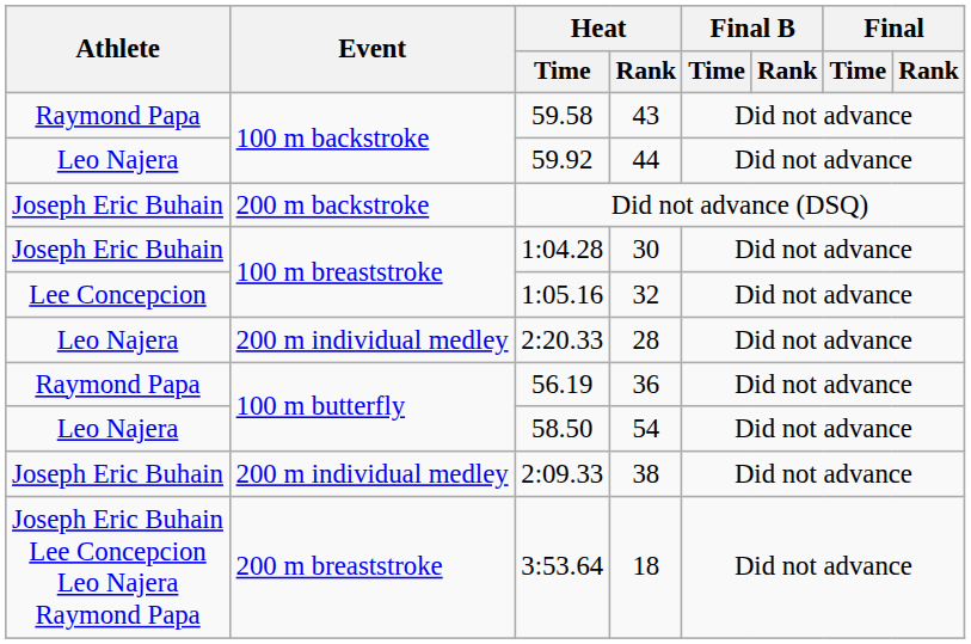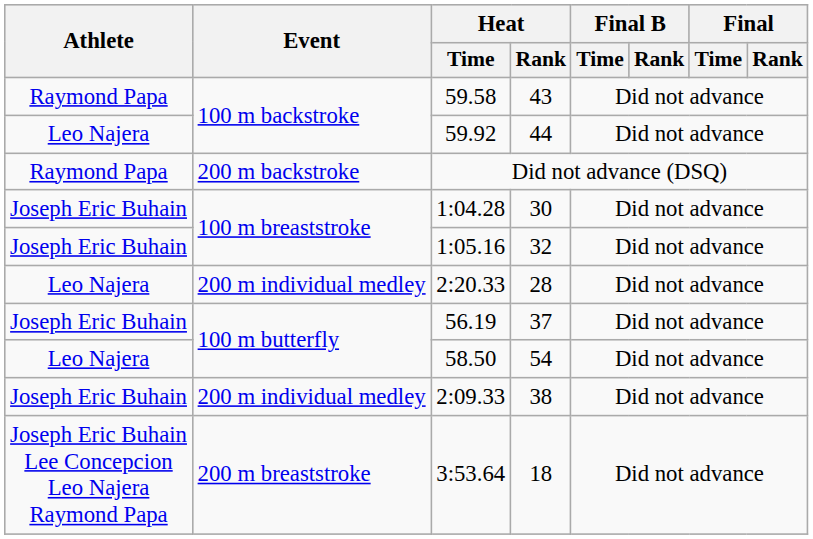Did not advance (DSQ) | Athlete: Joseph Eric Buhain -> Raymond Papa
1:05.16 | Athlete: Lee Concepcion -> Joseph Eric Buhain
56.19 | Athlete: Raymond Papa -> Joseph Eric Buhain
56.19 | Heat / Rank: 36 -> 37
